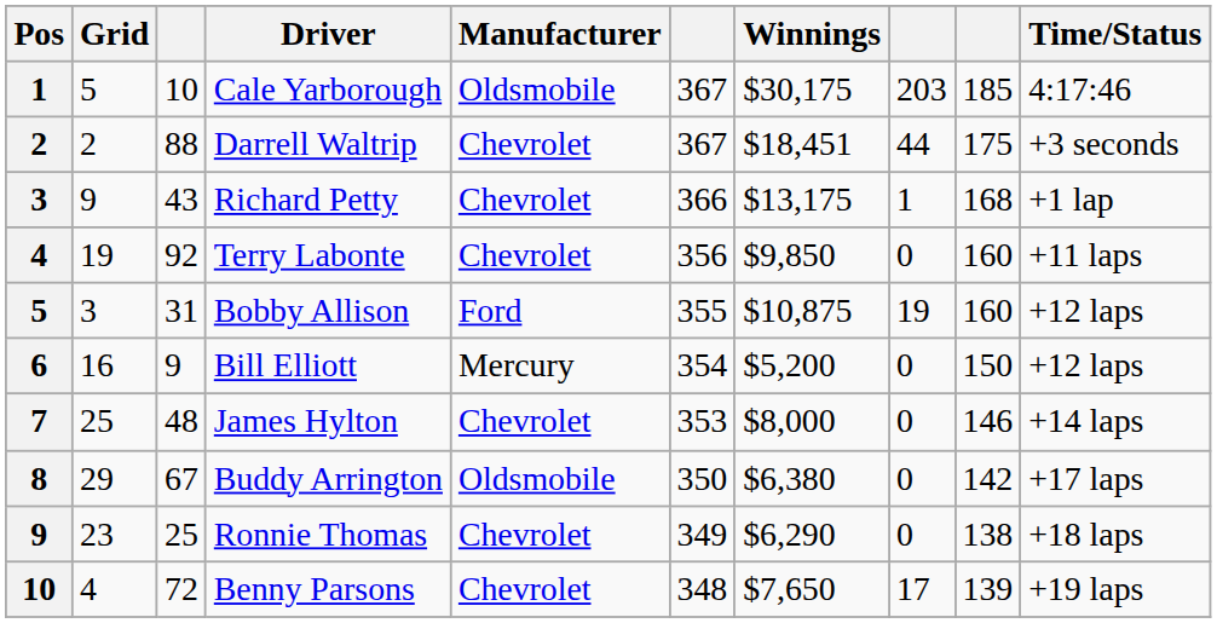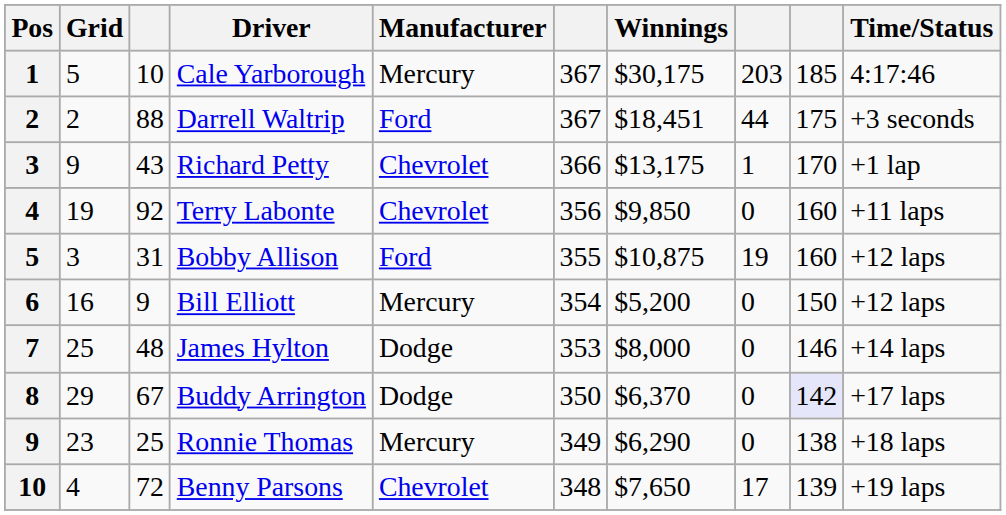Cale Yarborough | Manufacturer: Oldsmobile -> Mercury
Darrell Waltrip | Manufacturer: Chevrolet -> Ford
Richard Petty | column 9: 168 -> 170
James Hylton | Manufacturer: Chevrolet -> Dodge
Buddy Arrington | Manufacturer: Oldsmobile -> Dodge
Buddy Arrington | Winnings: $6,380 -> $6,370
Buddy Arrington | column 9: no background -> lavender background
Ronnie Thomas | Manufacturer: Chevrolet -> Mercury
